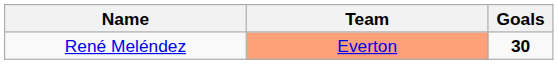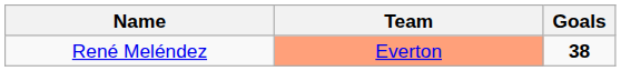René Meléndez | Goals: 30 -> 38
